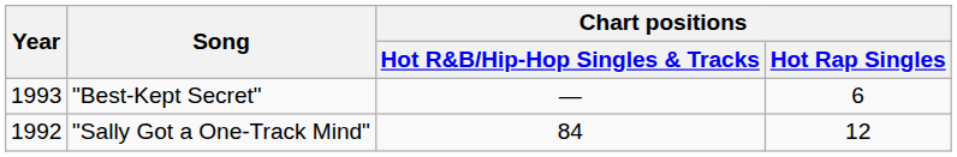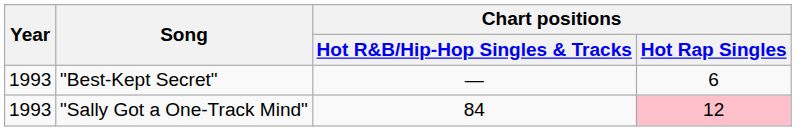"Sally Got a One-Track Mind" | Year: 1992 -> 1993
"Sally Got a One-Track Mind" | Chart positions / Hot Rap Singles: no background -> pink background
